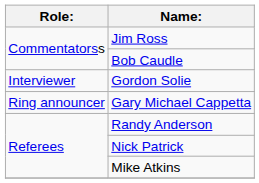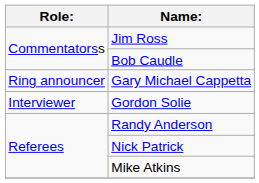rows swapped: Gary Michael Cappetta <-> Gordon Solie
